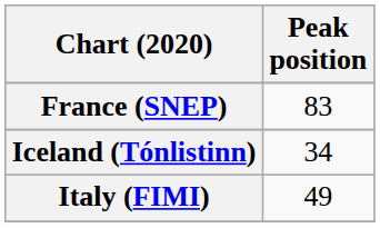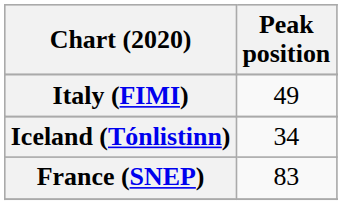rows swapped: France (SNEP) <-> Italy (FIMI)
